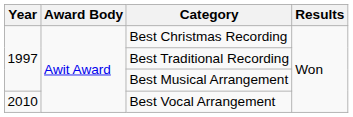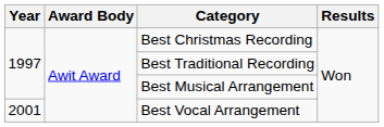Best Vocal Arrangement | Year: 2010 -> 2001
